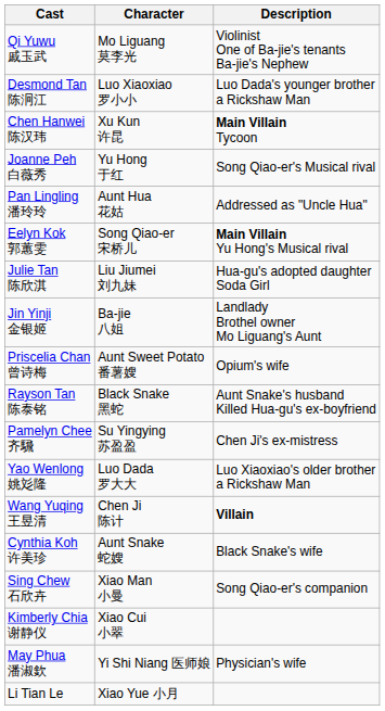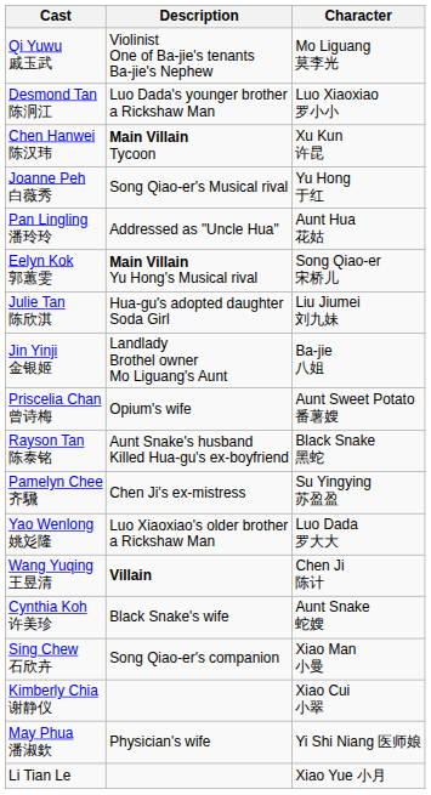columns swapped: Character <-> Description
